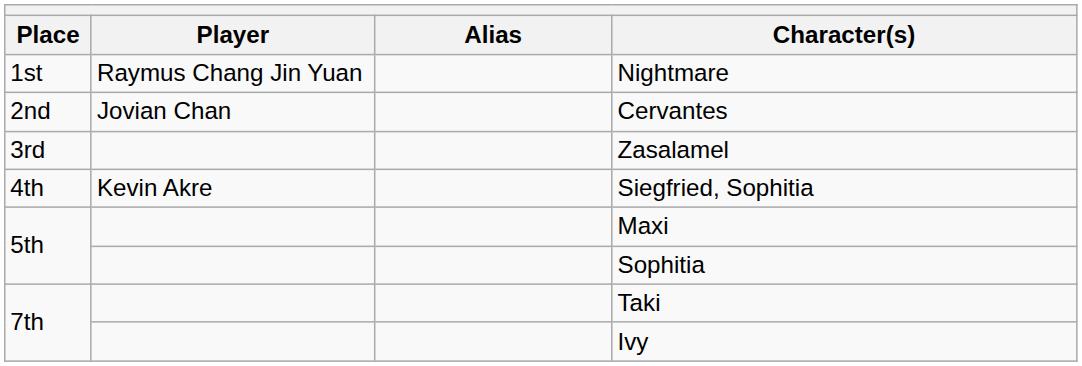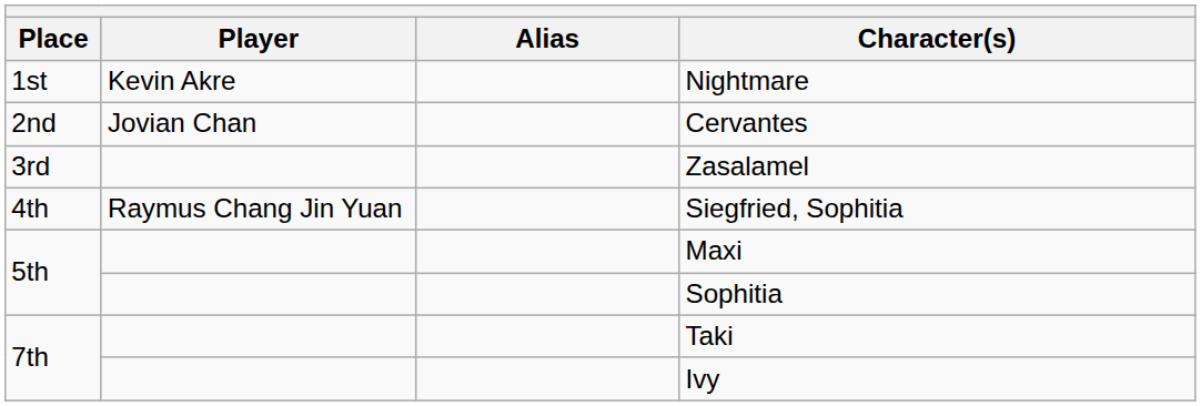Nightmare | Player: Raymus Chang Jin Yuan -> Kevin Akre
Siegfried, Sophitia | Player: Kevin Akre -> Raymus Chang Jin Yuan
